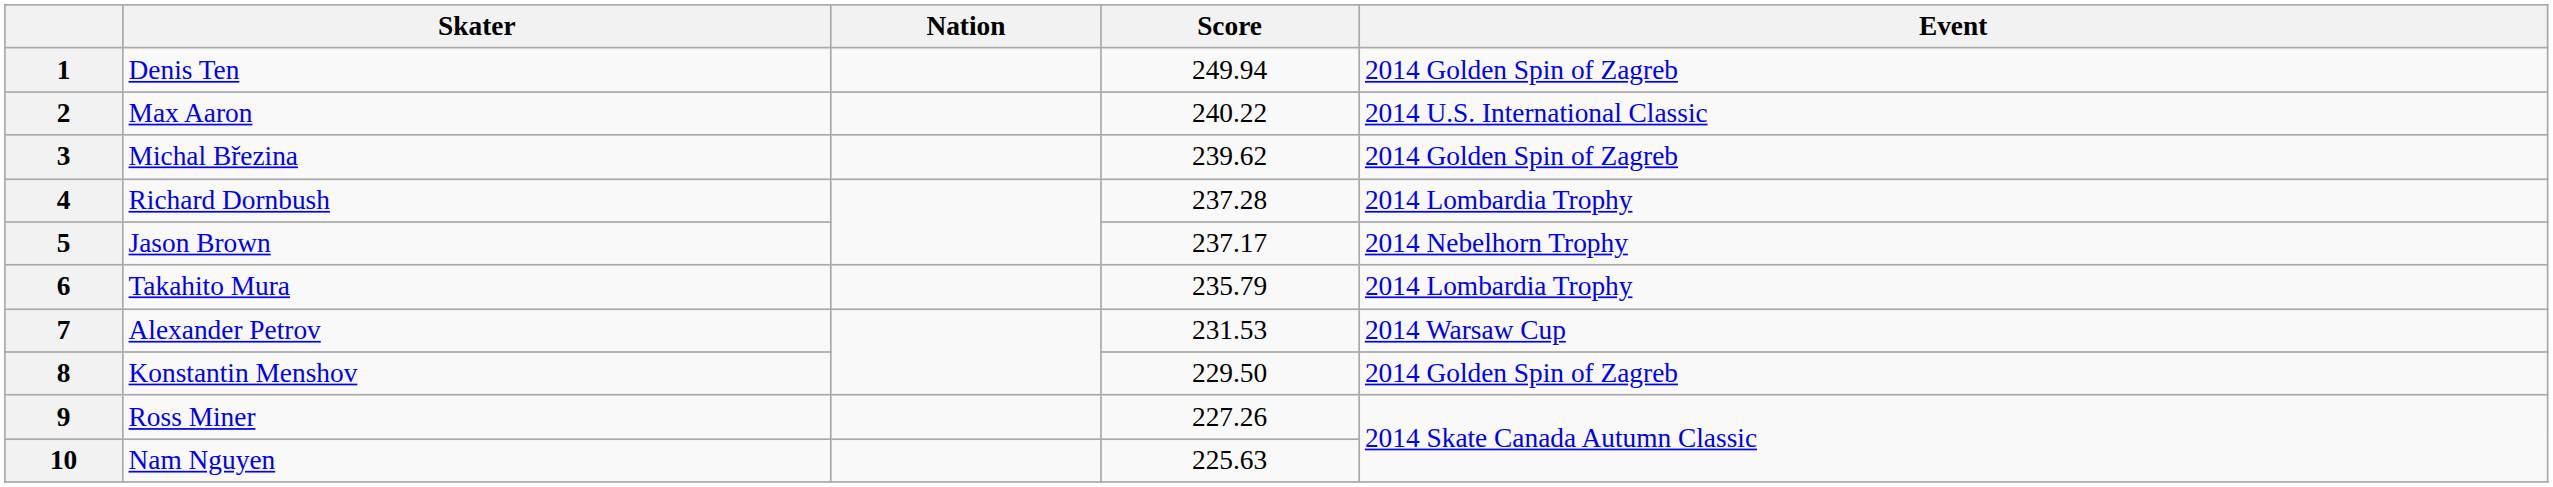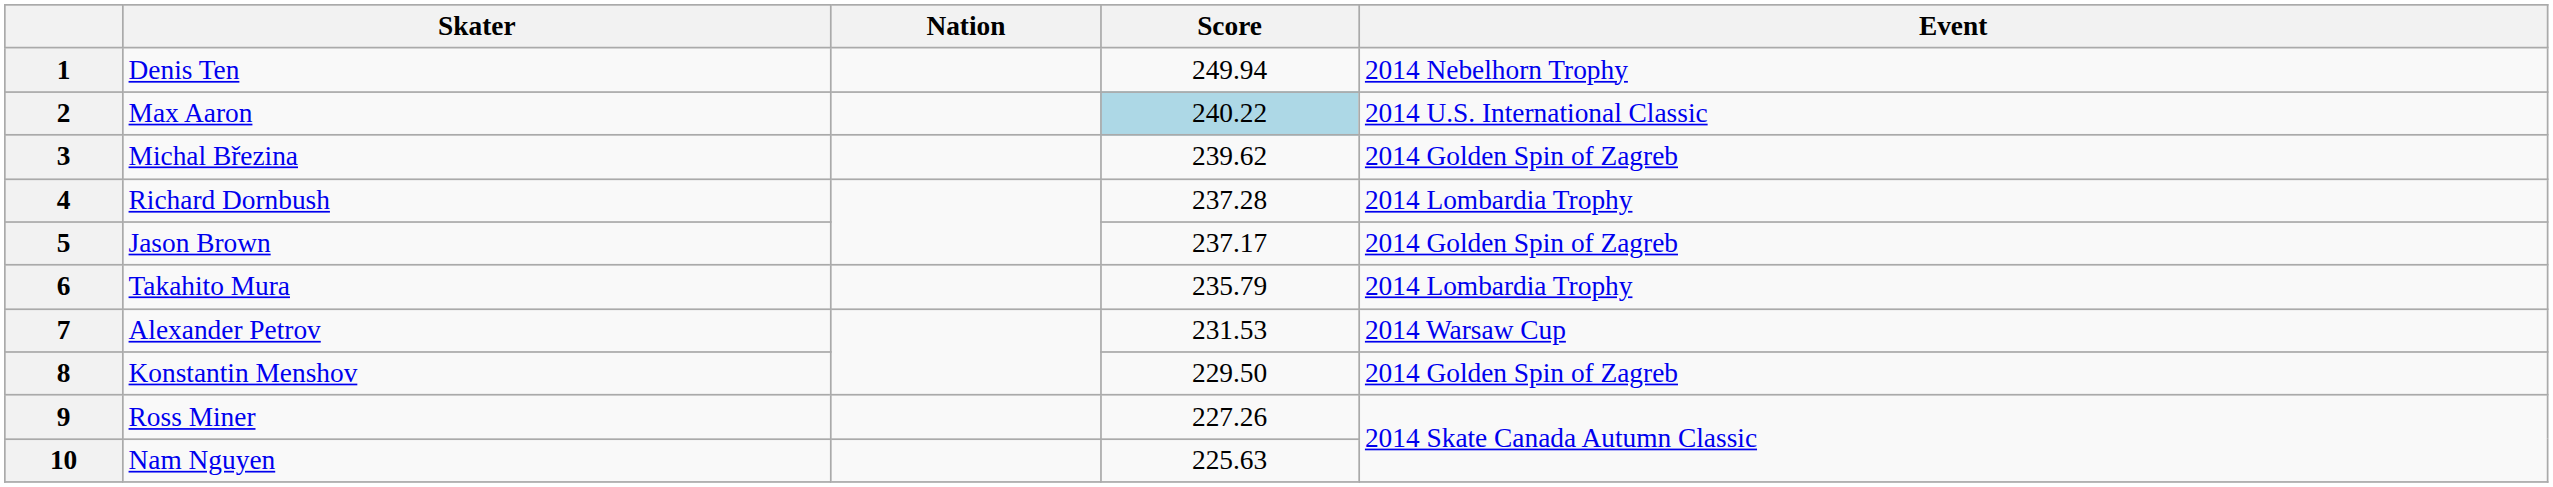1 | Event: 2014 Golden Spin of Zagreb -> 2014 Nebelhorn Trophy
2 | Score: no background -> lightblue background
5 | Event: 2014 Nebelhorn Trophy -> 2014 Golden Spin of Zagreb
